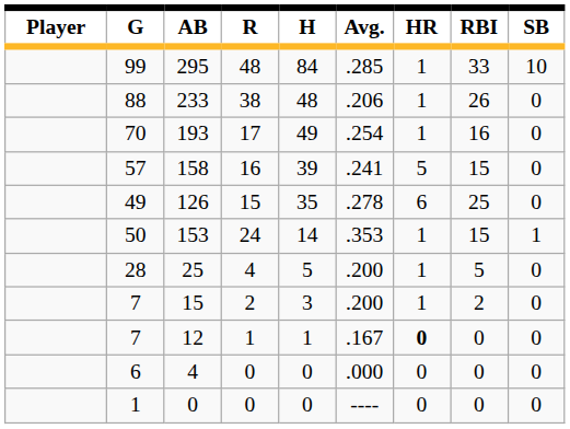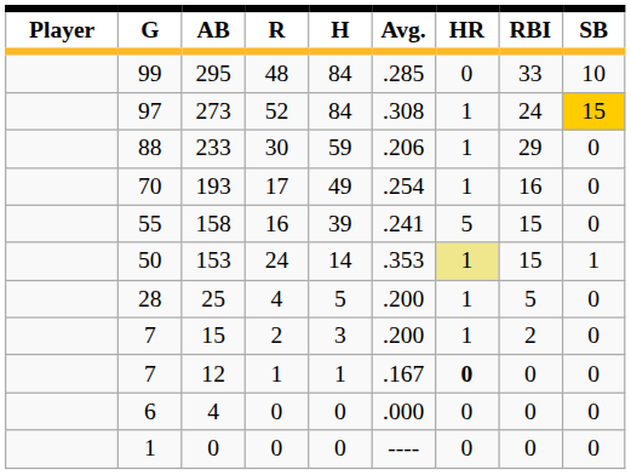295 | HR: 1 -> 0
+ row: 97 | 273 | 52 | 84 | .308 | 1 | 24 | 15
233 | R: 38 -> 30
233 | H: 48 -> 59
233 | RBI: 26 -> 29
158 | G: 57 -> 55
- row: 49 | 126 | 15 | 35 | .278 | 6 | 25 | 0
153 | HR: no background -> khaki background
